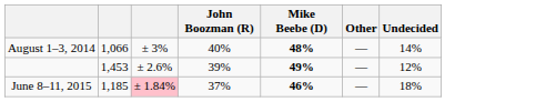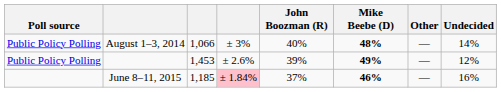+ column: Poll source | Public Policy Polling | Public Policy Polling
June 8–11, 2015 | Undecided: 18% -> 16%
